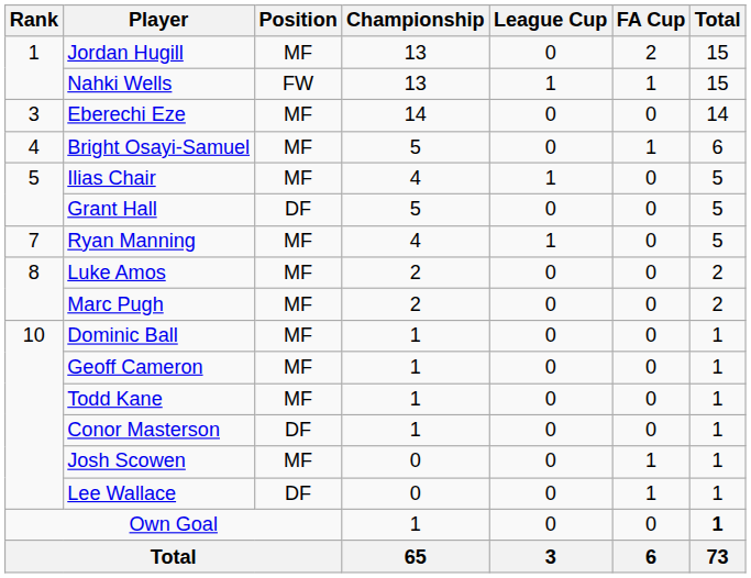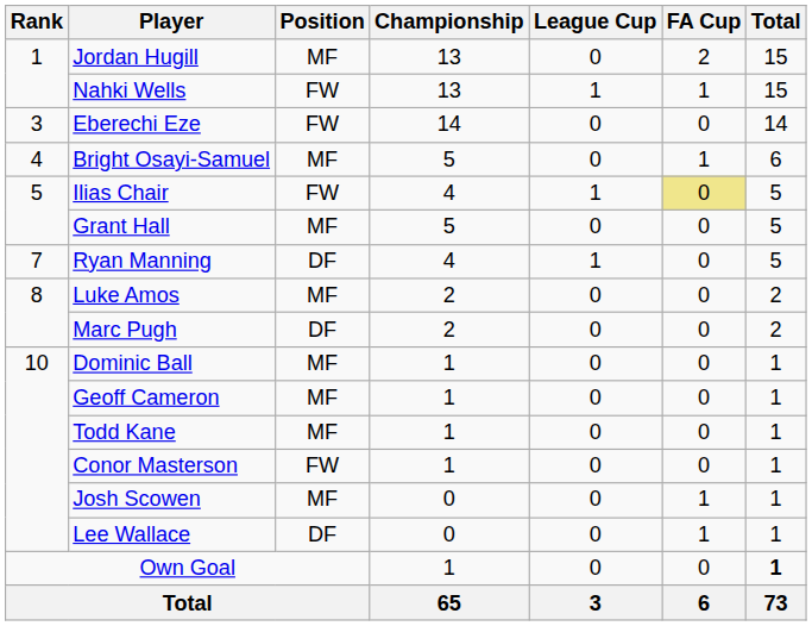Eberechi Eze | Position: MF -> FW
Ilias Chair | Position: MF -> FW
Ilias Chair | FA Cup: no background -> khaki background
Grant Hall | Position: DF -> MF
Ryan Manning | Position: MF -> DF
Marc Pugh | Position: MF -> DF
Conor Masterson | Position: DF -> FW
